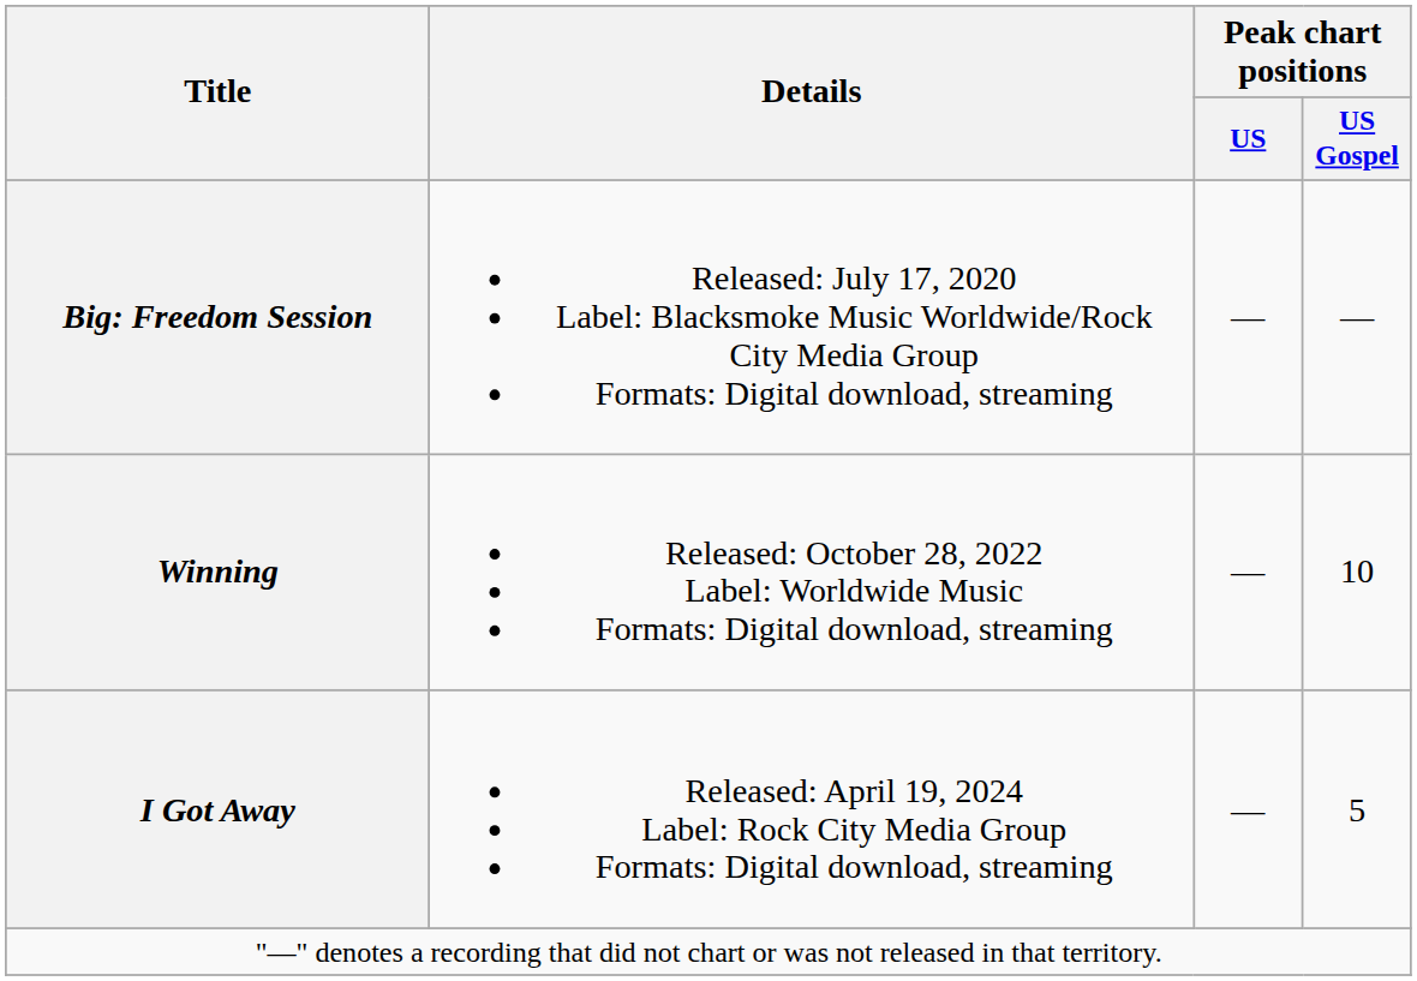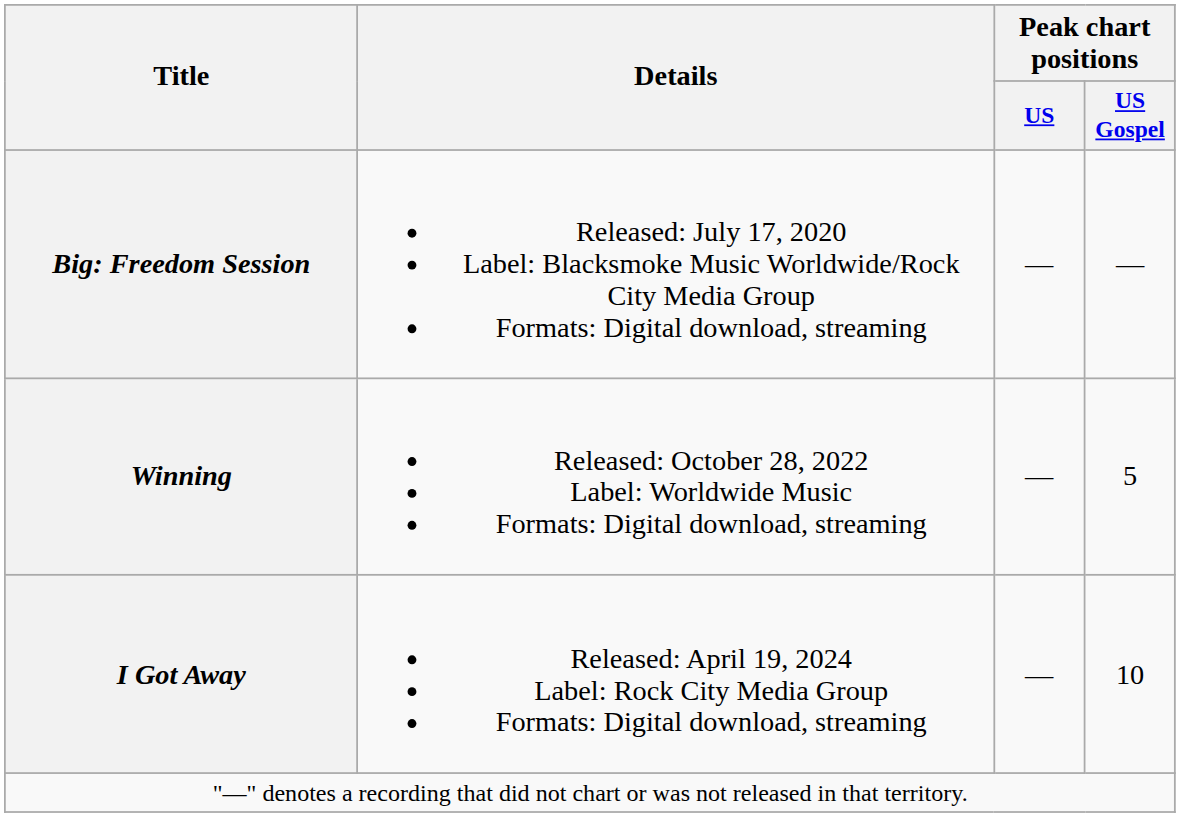Winning | Peak chart positions / US Gospel: 10 -> 5
I Got Away | Peak chart positions / US Gospel: 5 -> 10
